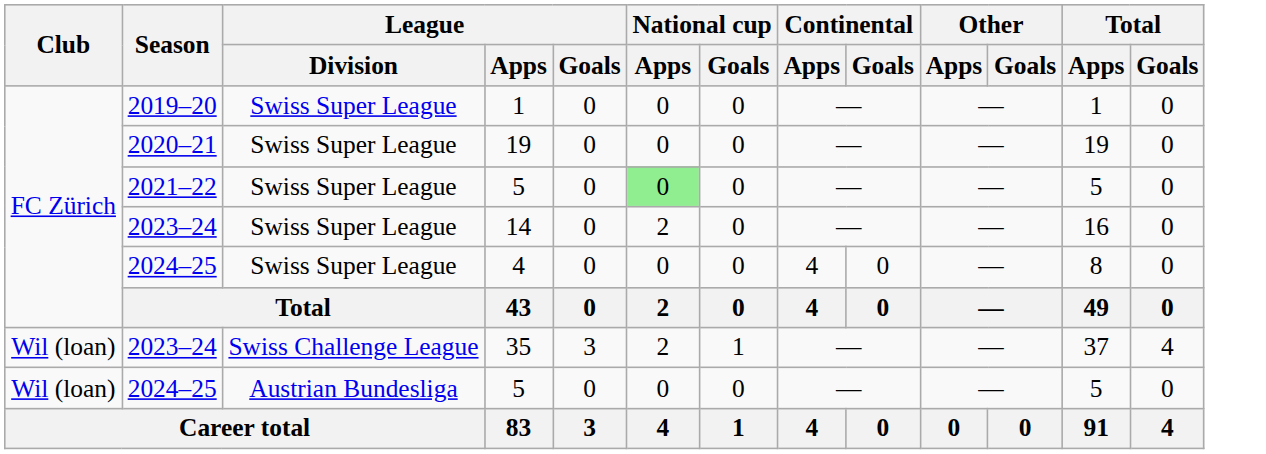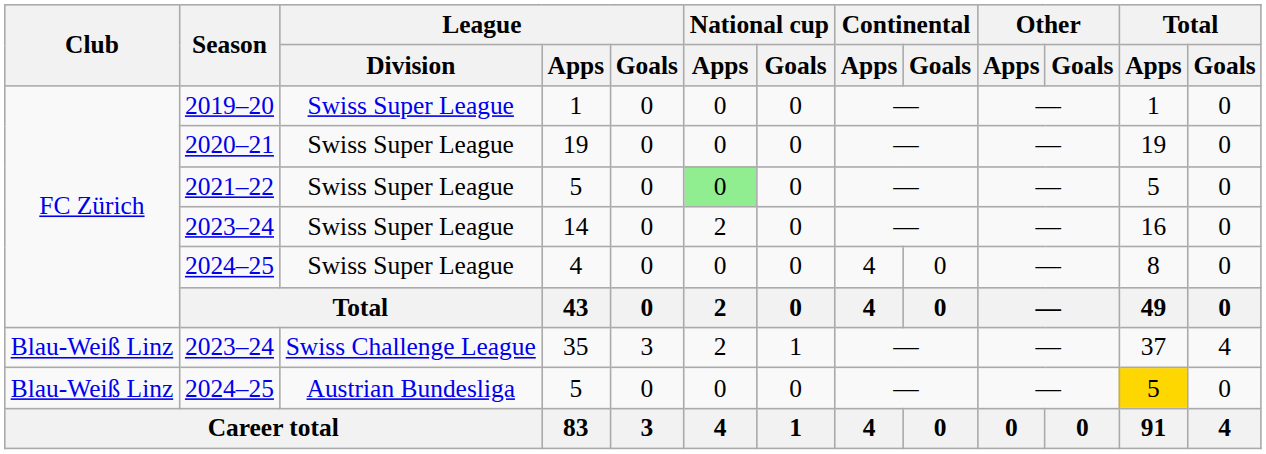35 | Club: Wil (loan) -> Blau-Weiß Linz
2024–25 / 5 | Club: Wil (loan) -> Blau-Weiß Linz
2024–25 / 5 | Total / Apps: no background -> gold background
